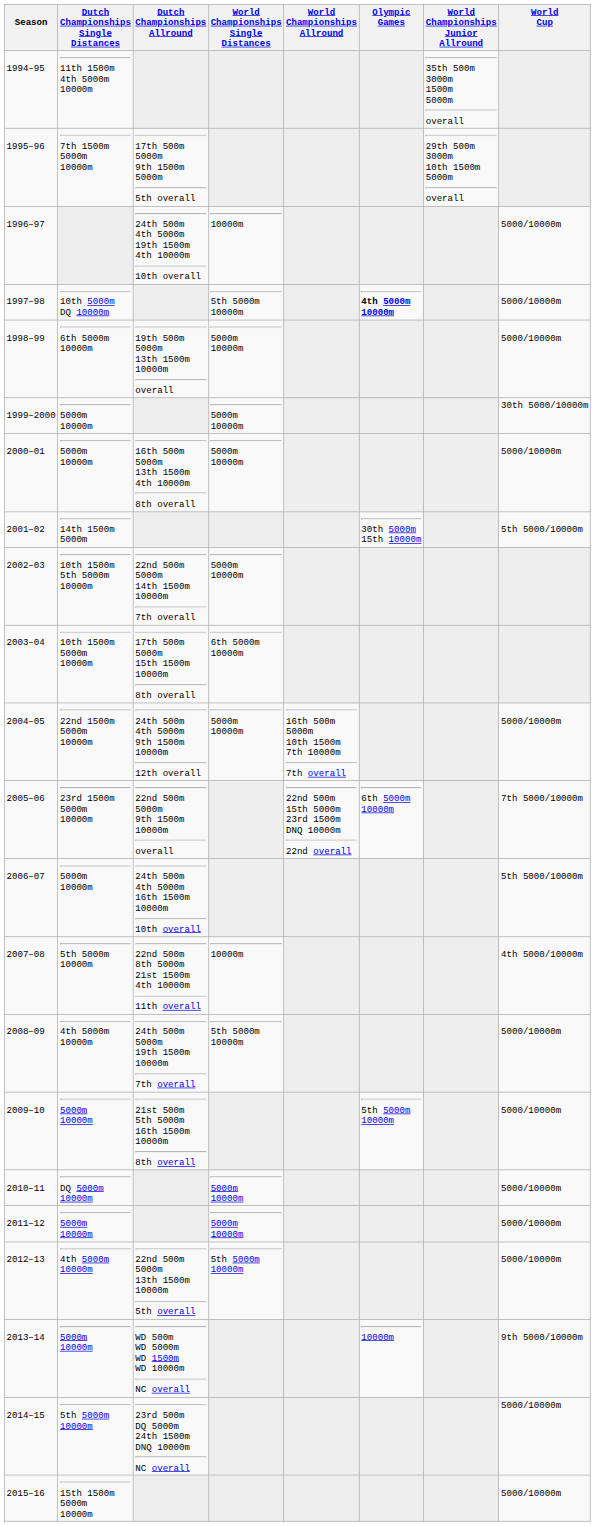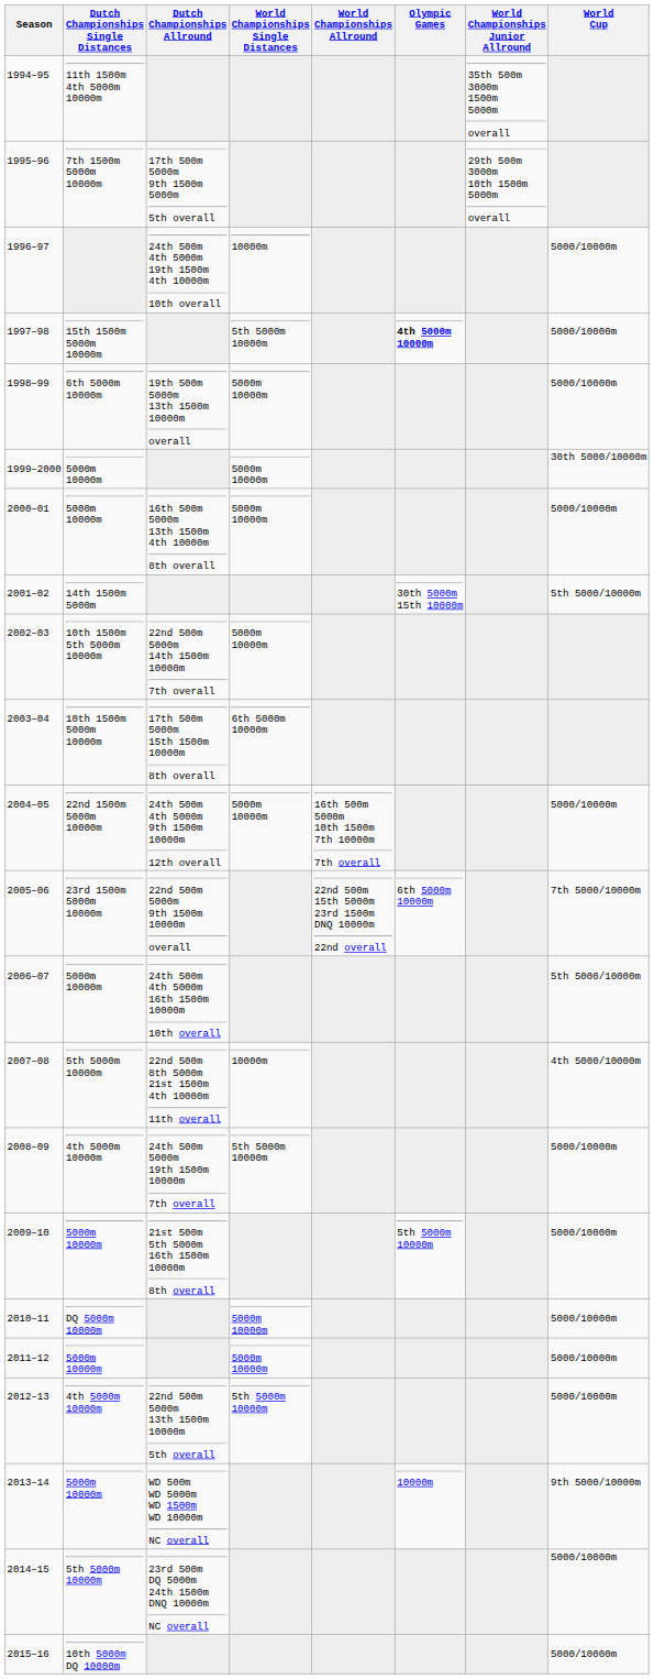1997–98 | Dutch Championships Single Distances: 10th 5000m DQ 10000m -> 15th 1500m 5000m 10000m
2015–16 | Dutch Championships Single Distances: 15th 1500m 5000m 10000m -> 10th 5000m DQ 10000m
